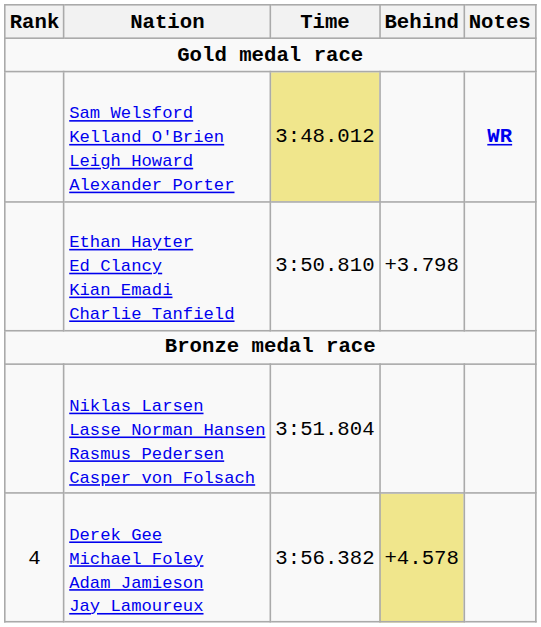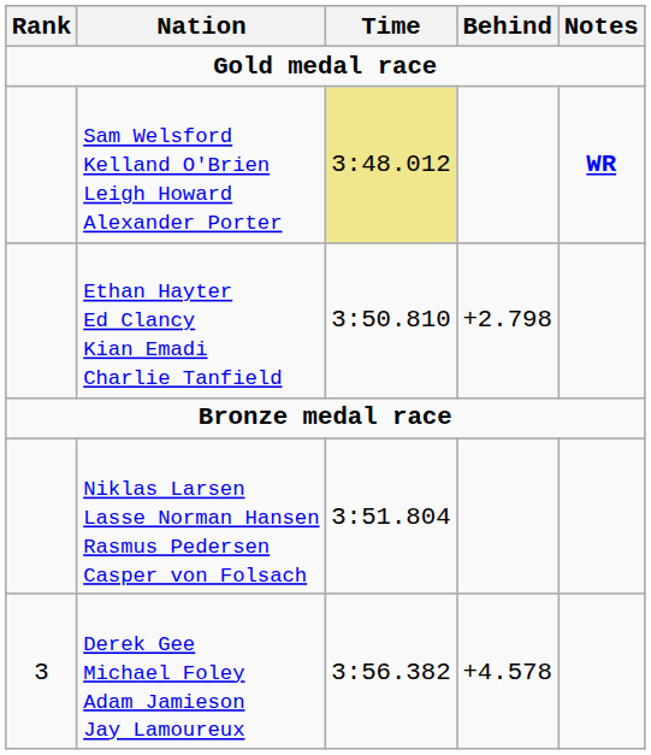Ethan Hayter Ed Clancy Kian Emadi Charlie Tanfield | Behind: +3.798 -> +2.798
Derek Gee Michael Foley Adam Jamieson Jay Lamoureux | Rank: 4 -> 3
Derek Gee Michael Foley Adam Jamieson Jay Lamoureux | Behind: khaki background -> no background
